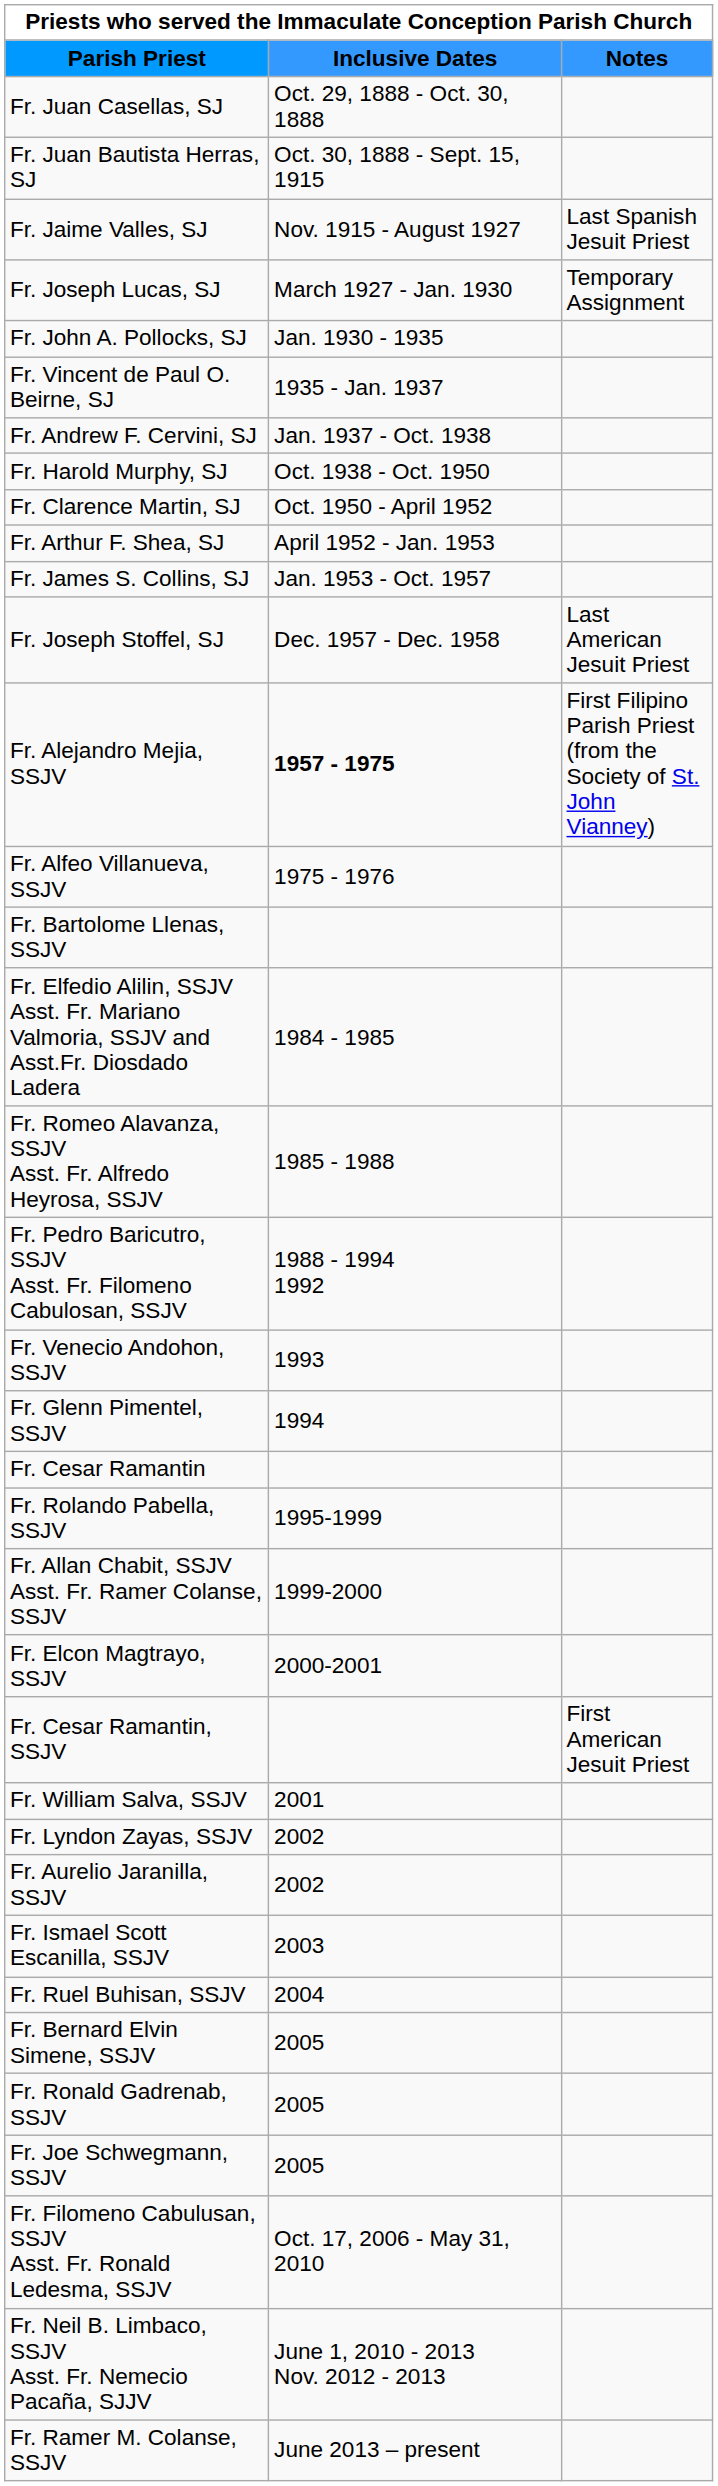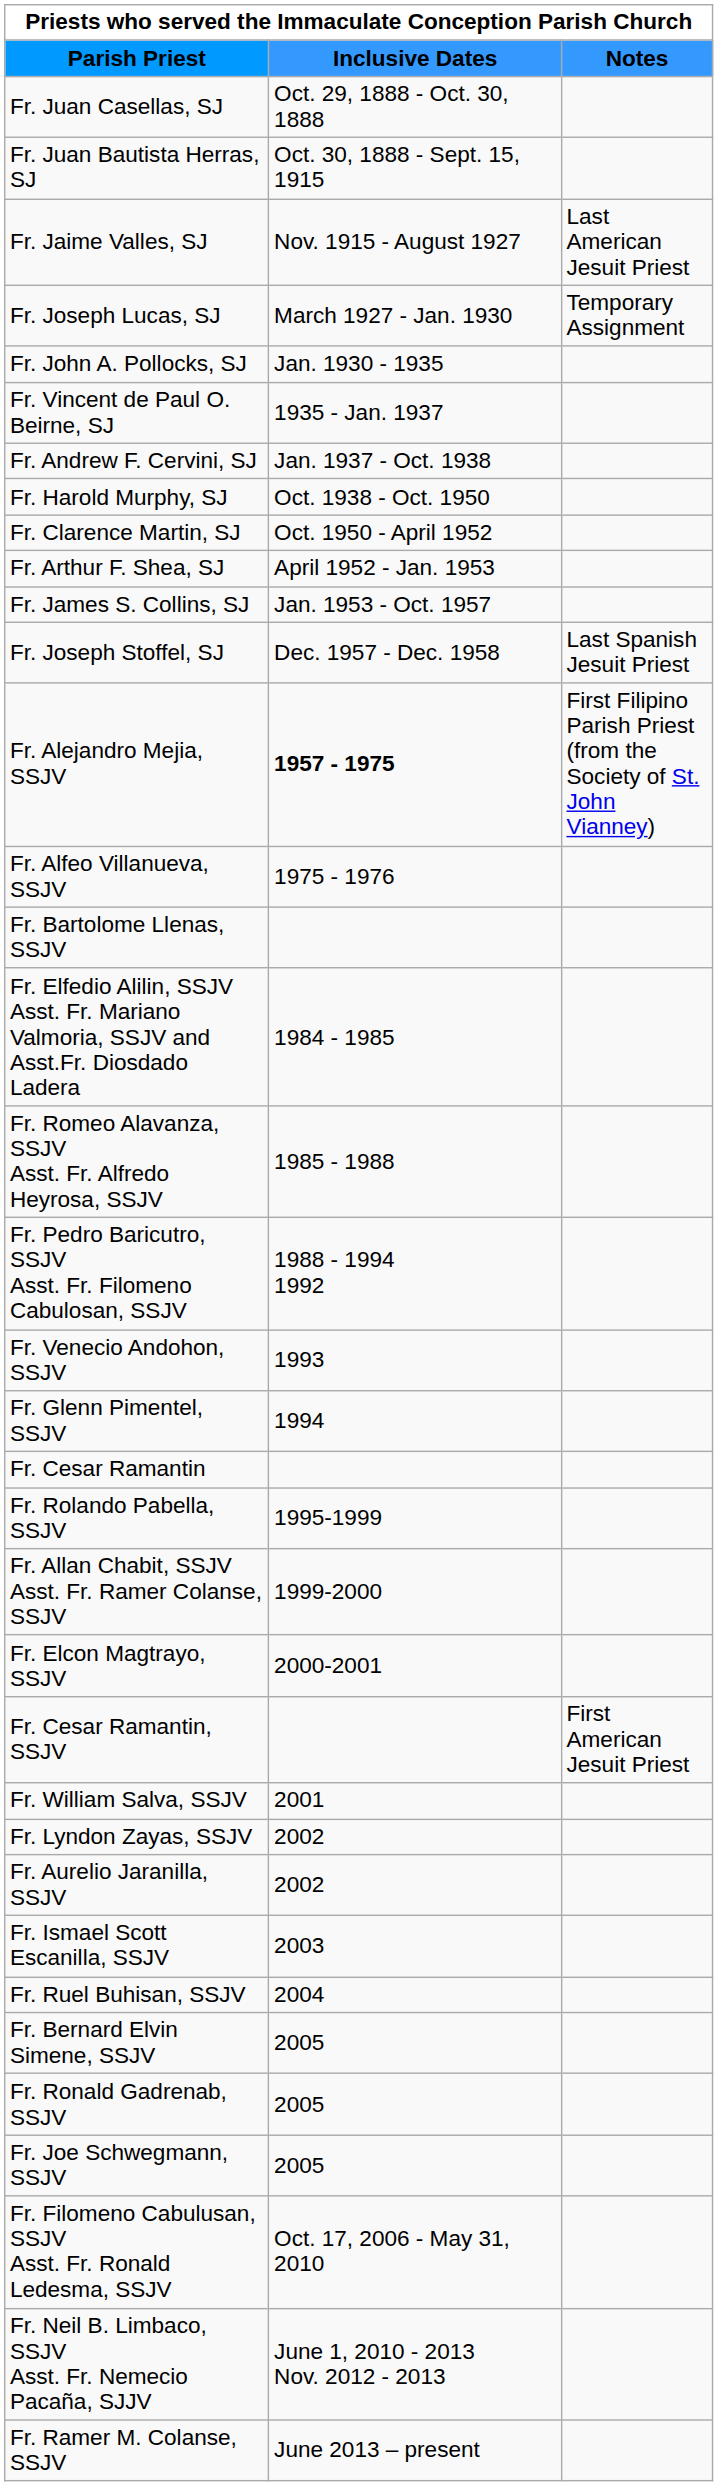Fr. Jaime Valles, SJ | Notes: Last Spanish Jesuit Priest -> Last American Jesuit Priest
Fr. Joseph Stoffel, SJ | Notes: Last American Jesuit Priest -> Last Spanish Jesuit Priest
